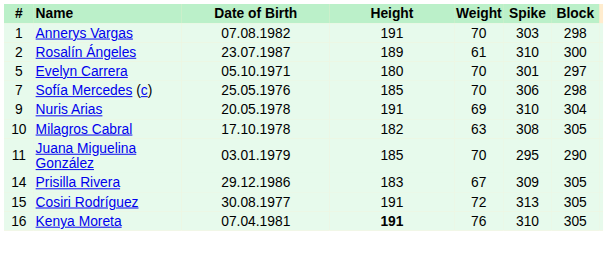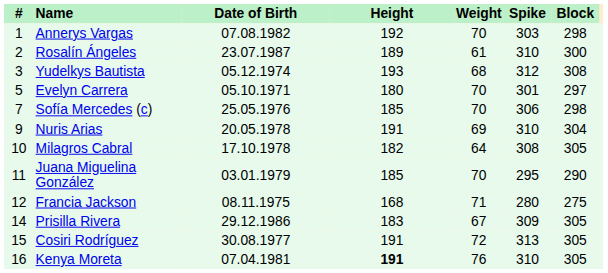Annerys Vargas | Height: 191 -> 192
+ row: 3 | Yudelkys Bautista | 05.12.1974 | 193 | 68 | 312 | 308
Milagros Cabral | Weight: 63 -> 64
+ row: 12 | Francia Jackson | 08.11.1975 | 168 | 71 | 280 | 275
